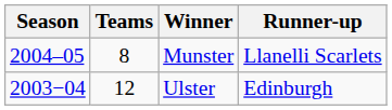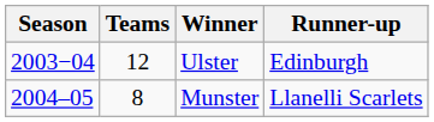rows swapped: Ulster <-> Munster
